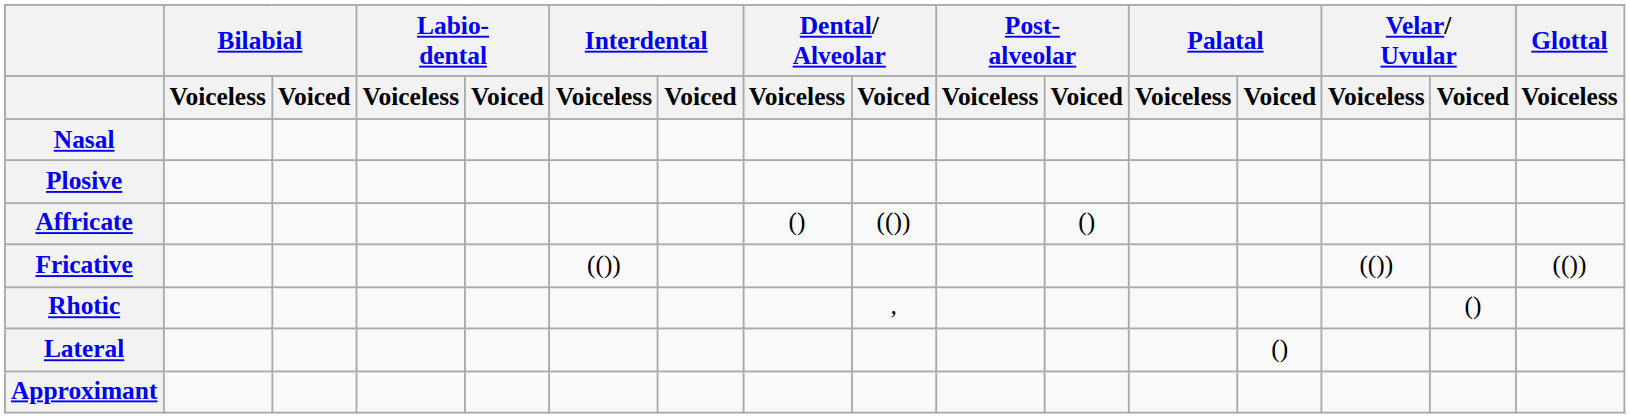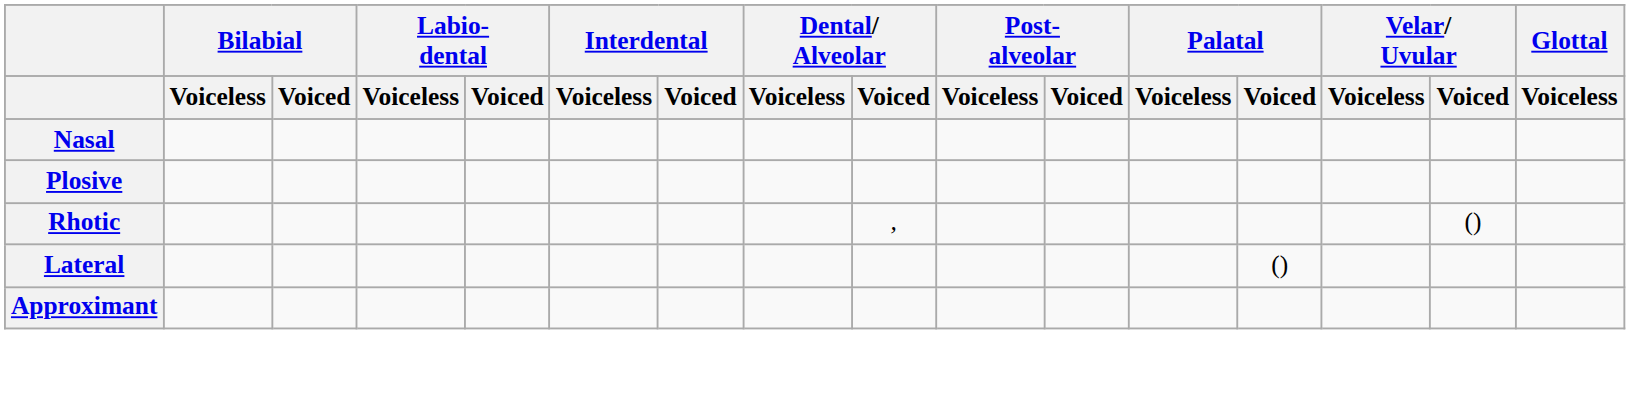- row: Affricate | () | (()) | ()
- row: Fricative | (()) | (()) | (())
